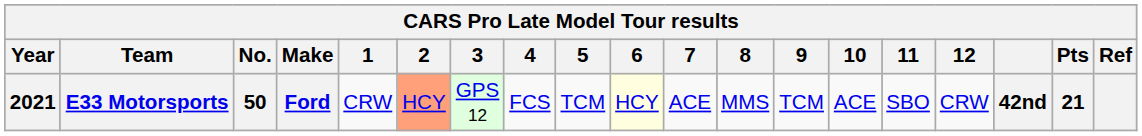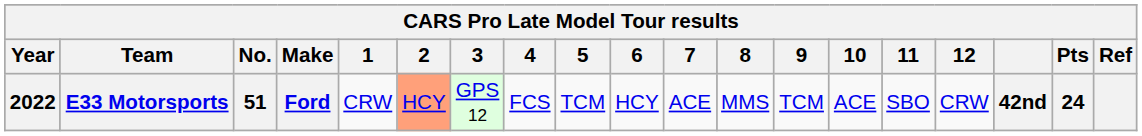E33 Motorsports | Year: 2021 -> 2022
E33 Motorsports | No.: 50 -> 51
E33 Motorsports | 6: lightyellow background -> no background
E33 Motorsports | Pts: 21 -> 24
